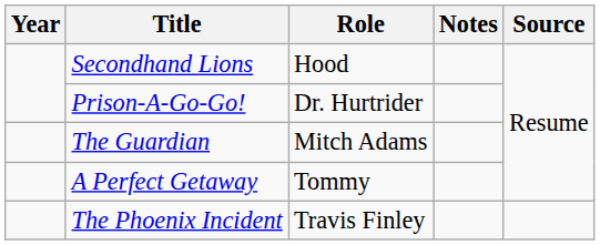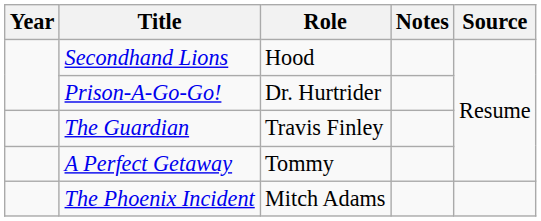The Guardian | Role: Mitch Adams -> Travis Finley
The Phoenix Incident | Role: Travis Finley -> Mitch Adams
